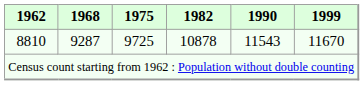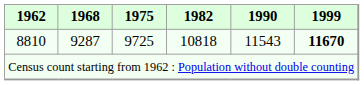8810 | 1982: 10878 -> 10818
8810 | 1999: normal -> bold
